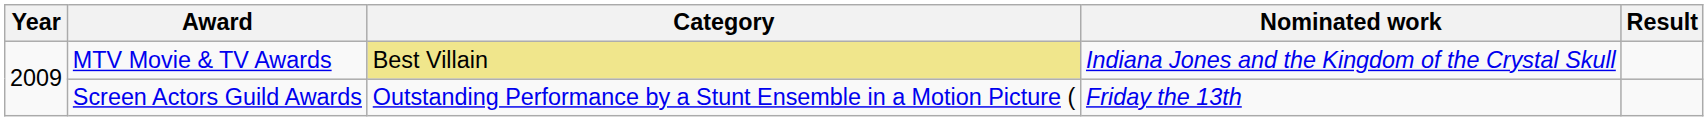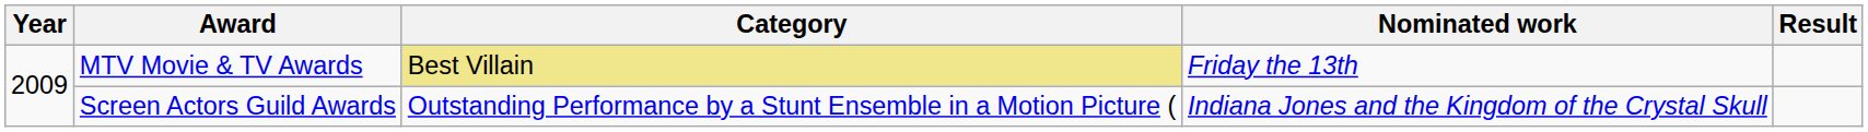MTV Movie & TV Awards | Nominated work: Indiana Jones and the Kingdom of the Crystal Skull -> Friday the 13th
Screen Actors Guild Awards | Nominated work: Friday the 13th -> Indiana Jones and the Kingdom of the Crystal Skull
